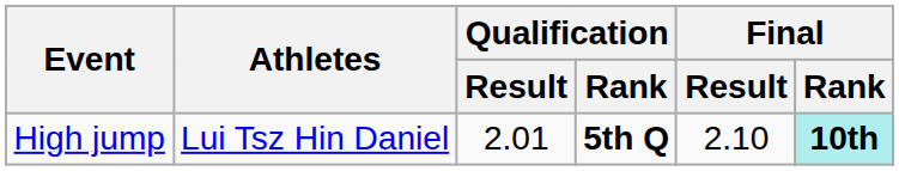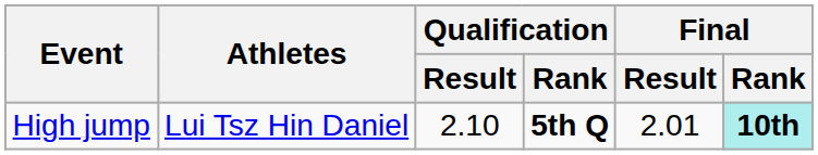High jump | Qualification / Result: 2.01 -> 2.10
High jump | Final / Result: 2.10 -> 2.01
